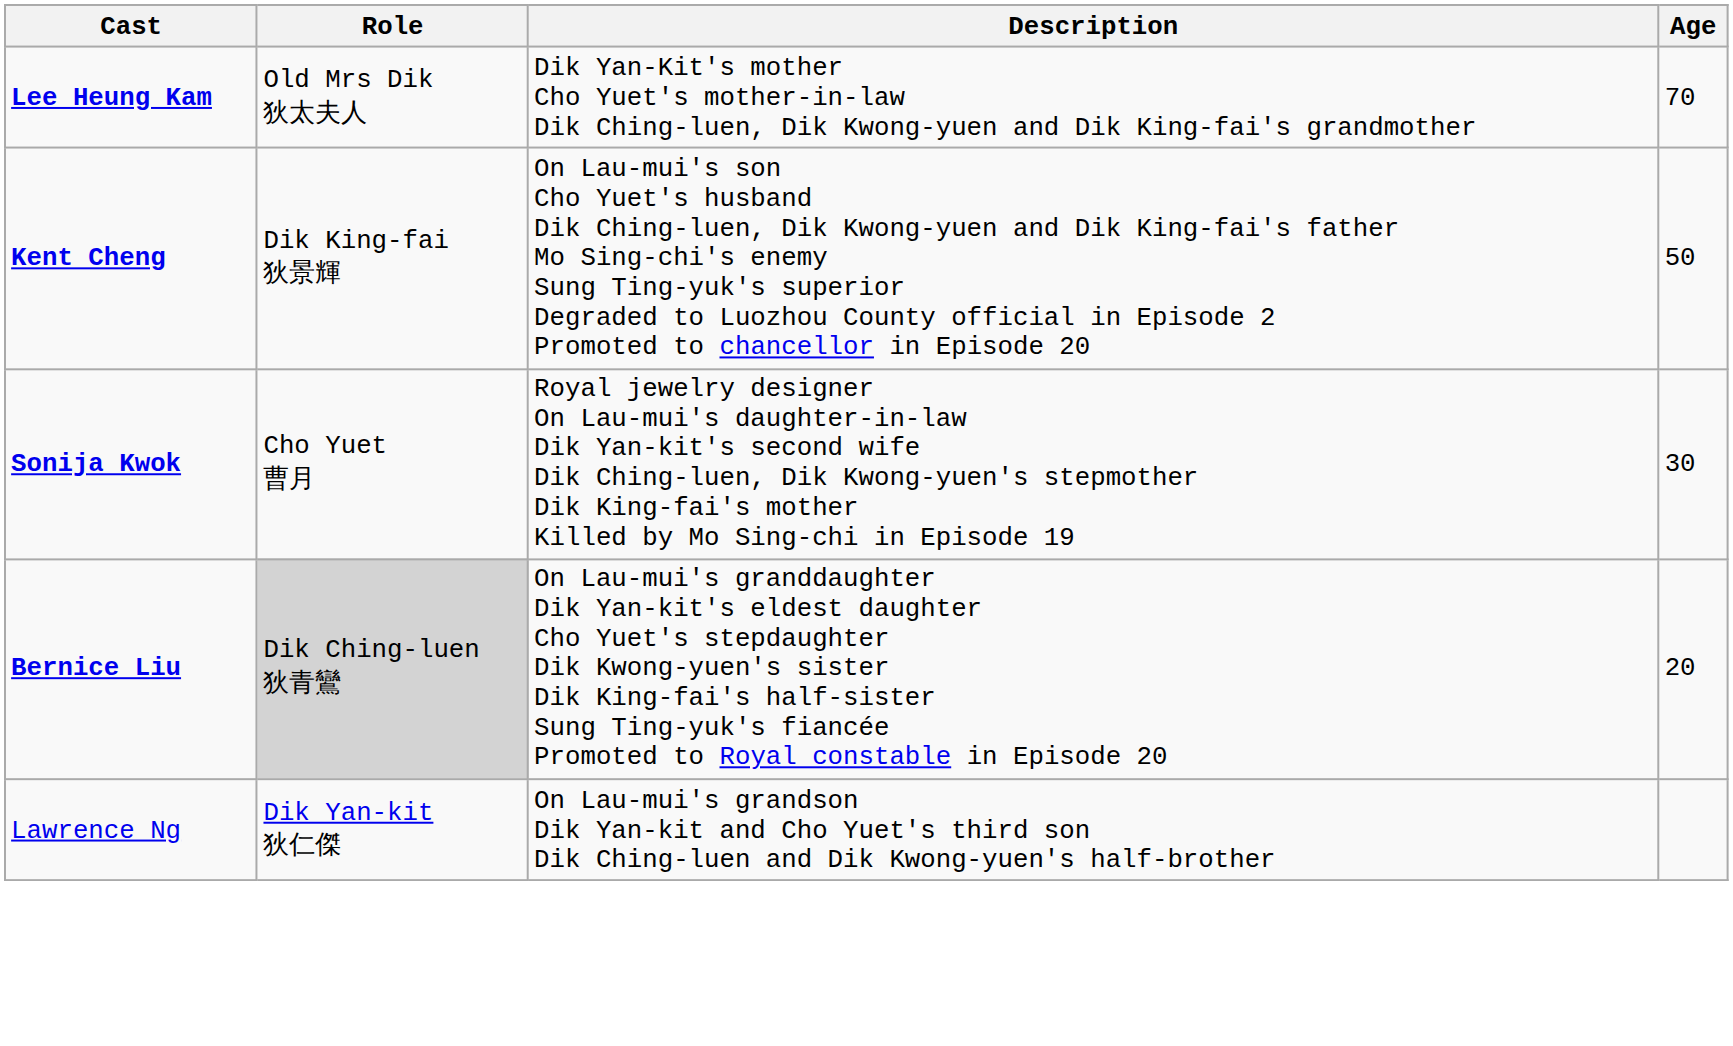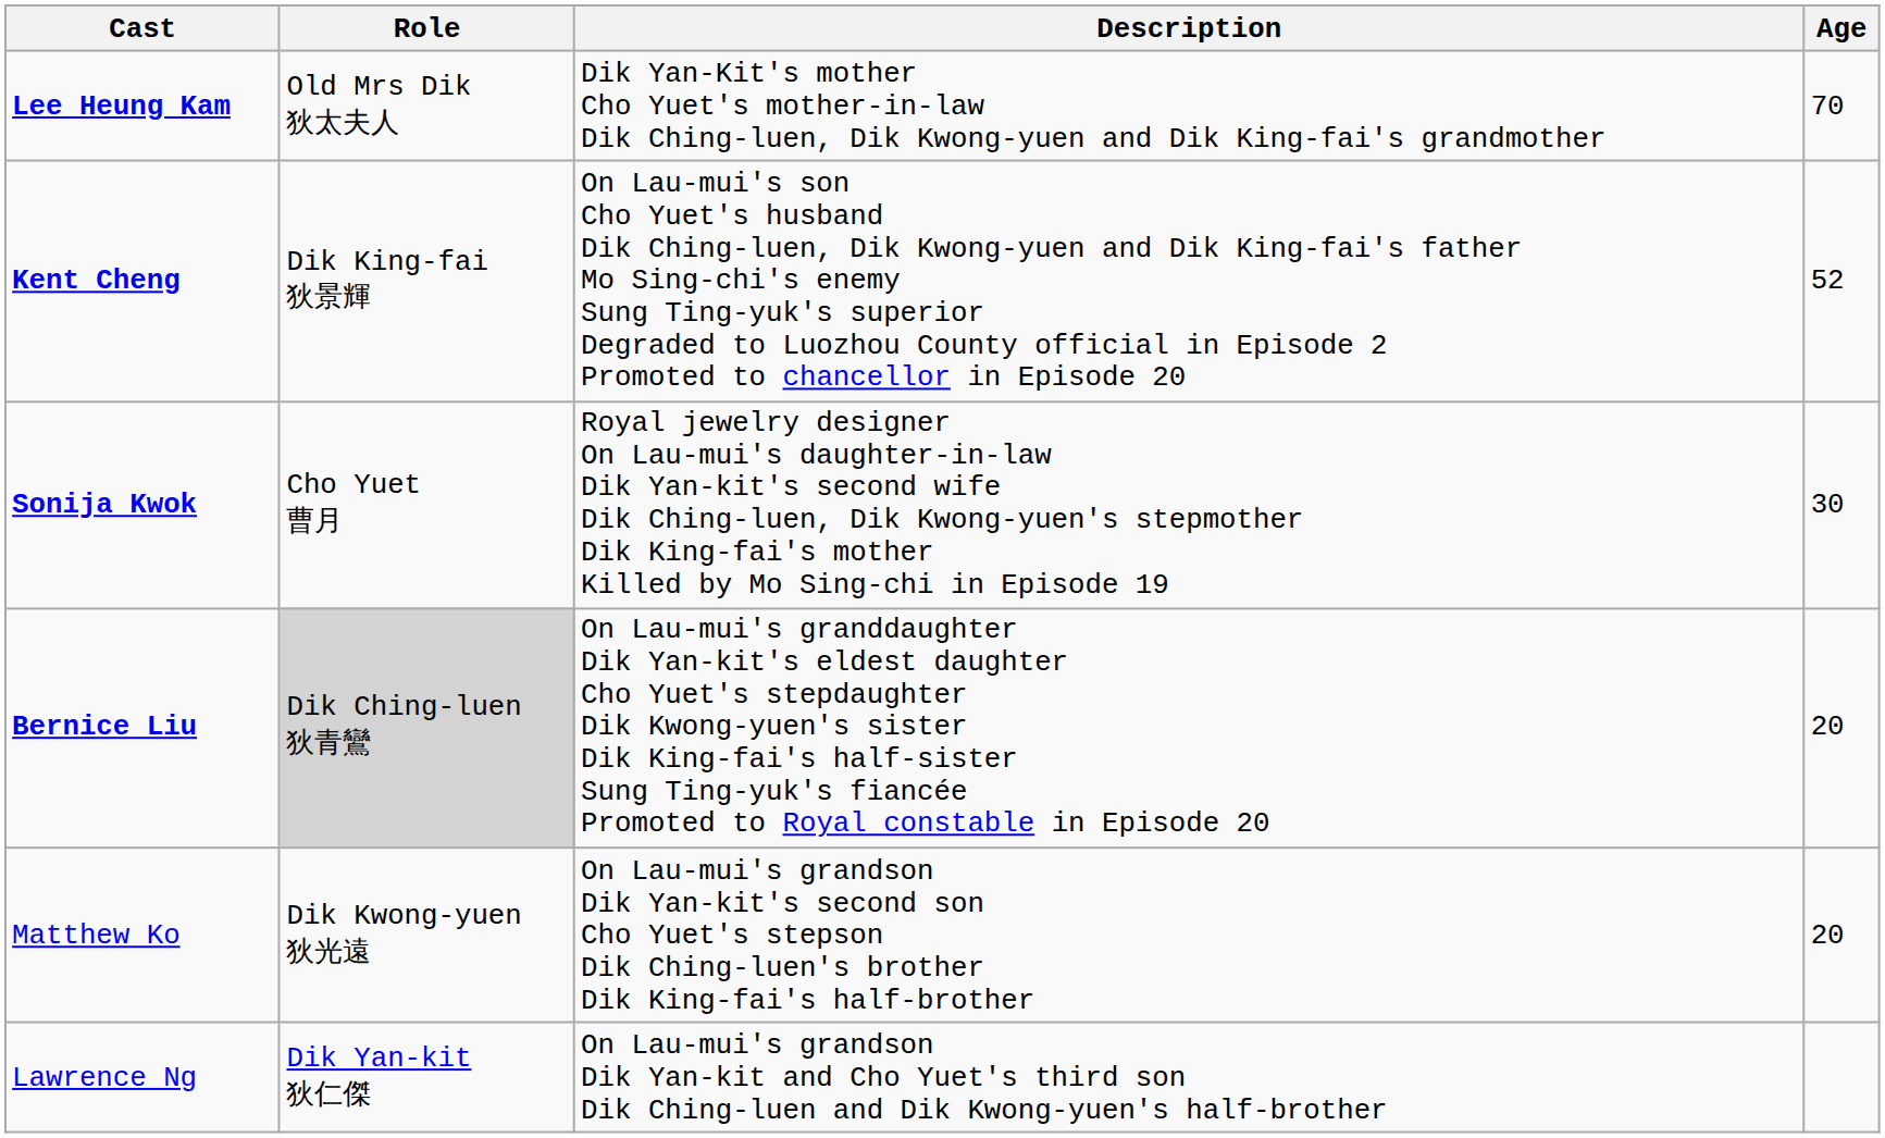Kent Cheng | Age: 50 -> 52
+ row: Matthew Ko | Dik Kwong-yuen 狄光遠 | On Lau-mui's grandson Dik Yan-kit's second son Cho Yuet's stepson Dik Ching-luen's brother Dik King-fai's half-brother | 20
